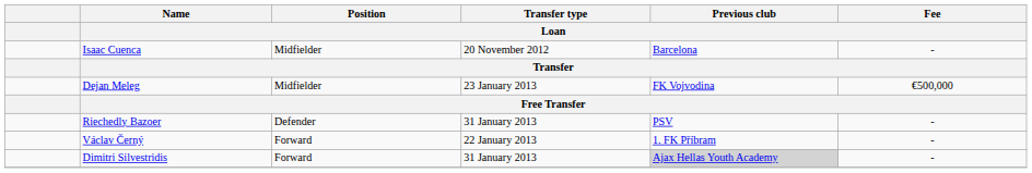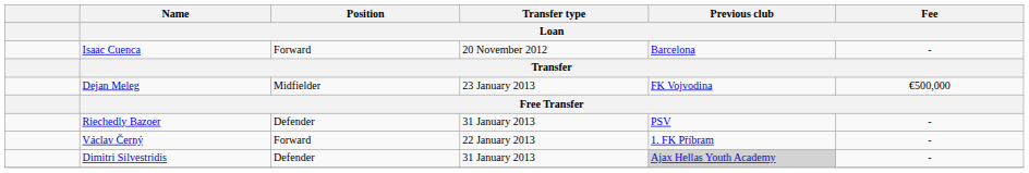Isaac Cuenca | Position / Loan: Midfielder -> Forward
Dimitri Silvestridis | Position / Loan: Forward -> Defender
